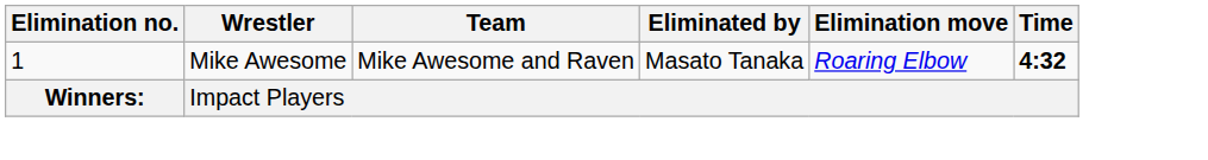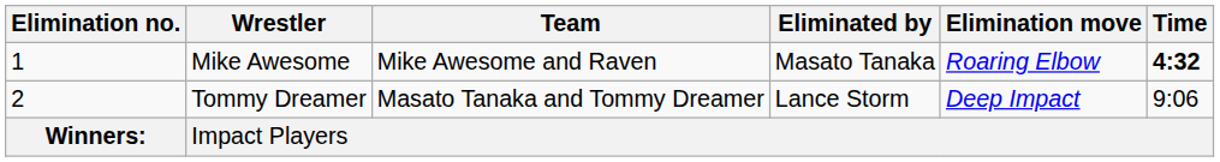+ row: 2 | Tommy Dreamer | Masato Tanaka and Tommy Dreamer | Lance Storm | Deep Impact | 9:06
